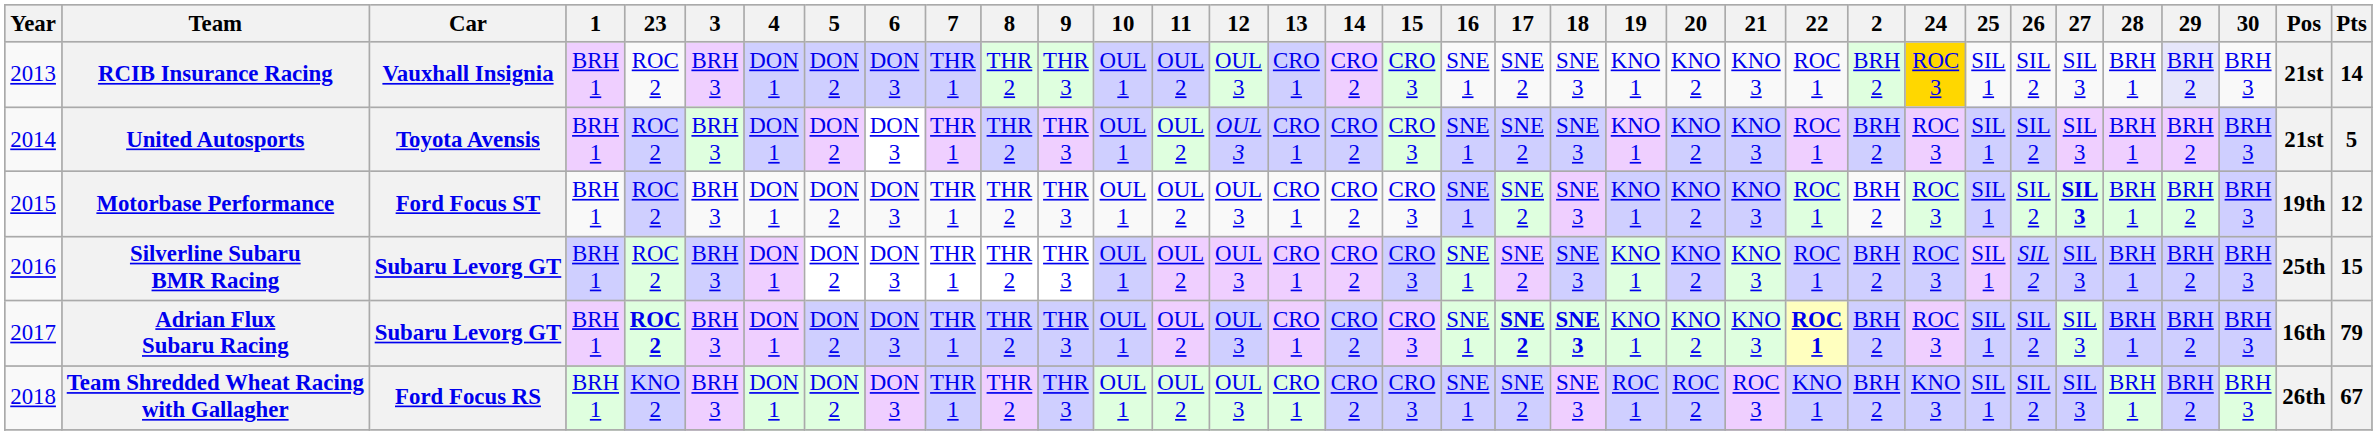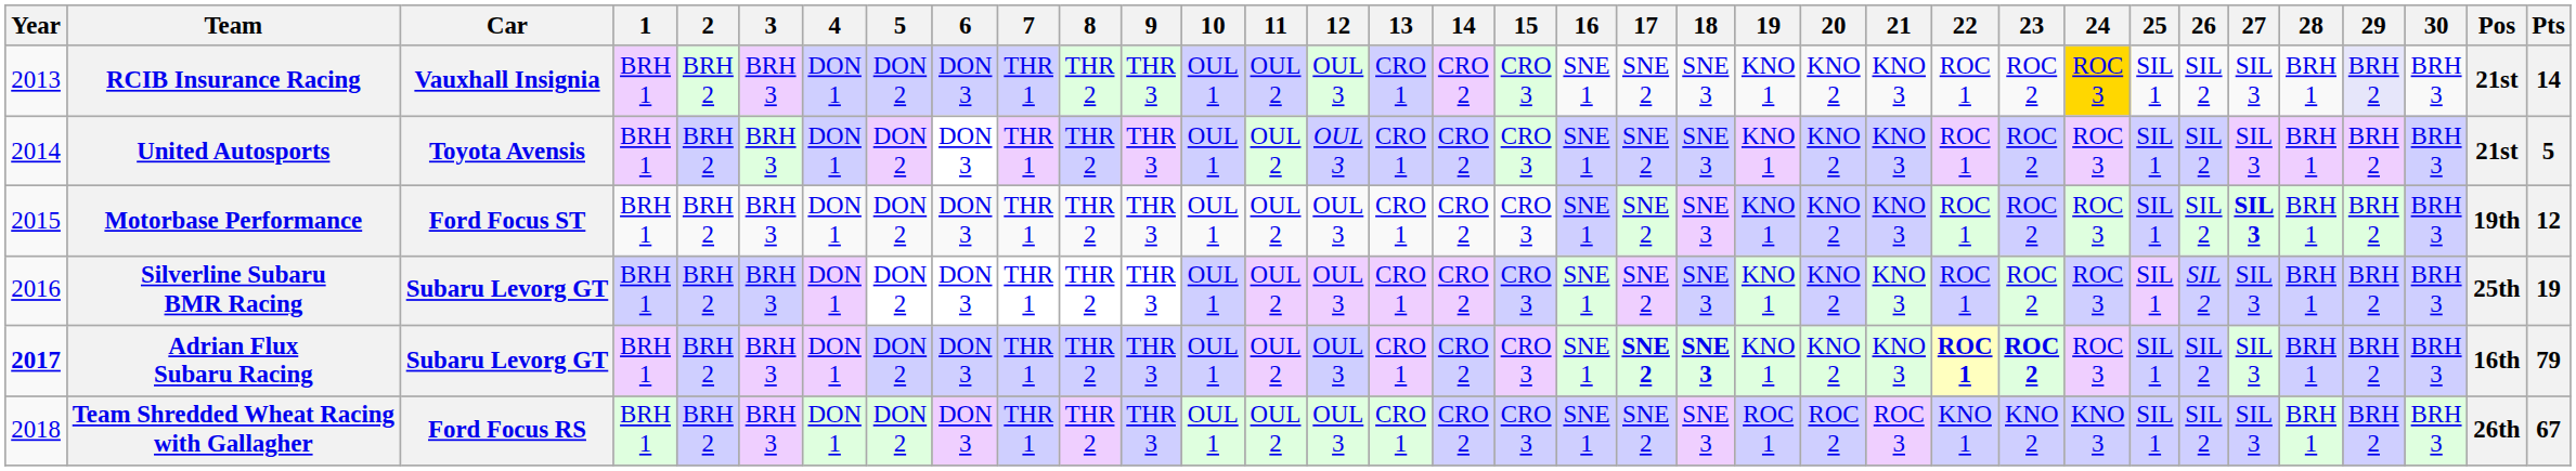columns swapped: 2 <-> 23
Silverline Subaru BMR Racing | Pts: 15 -> 19
Adrian Flux Subaru Racing | Year: normal -> bold
